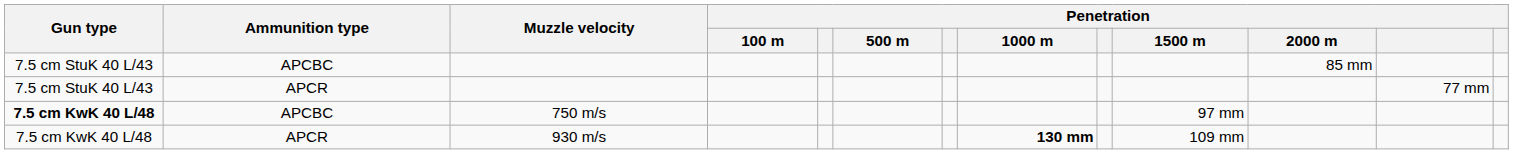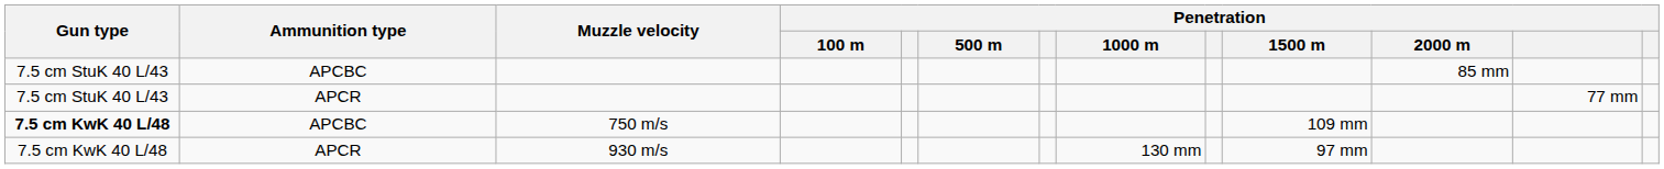750 m/s | Penetration / 1500 m: 97 mm -> 109 mm
930 m/s | Penetration / 1000 m: bold -> normal
930 m/s | Penetration / 1500 m: 109 mm -> 97 mm
